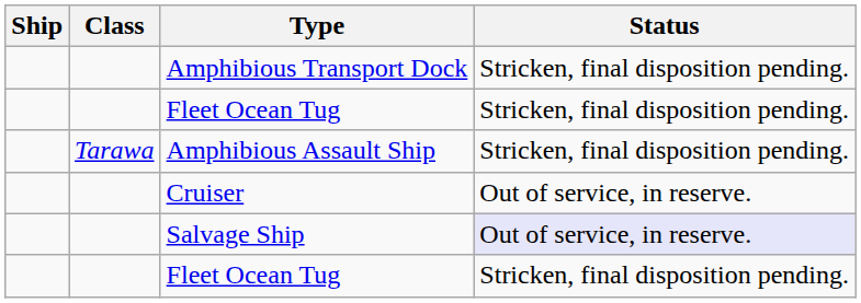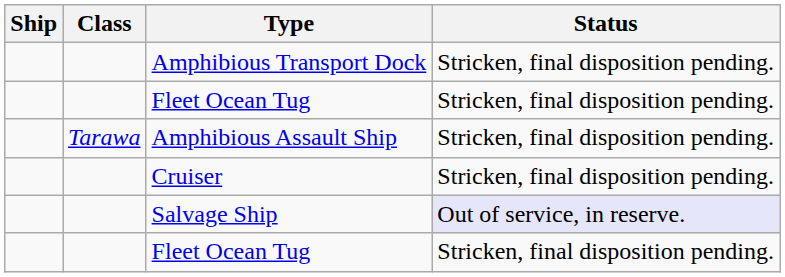Cruiser | Status: Out of service, in reserve. -> Stricken, final disposition pending.
